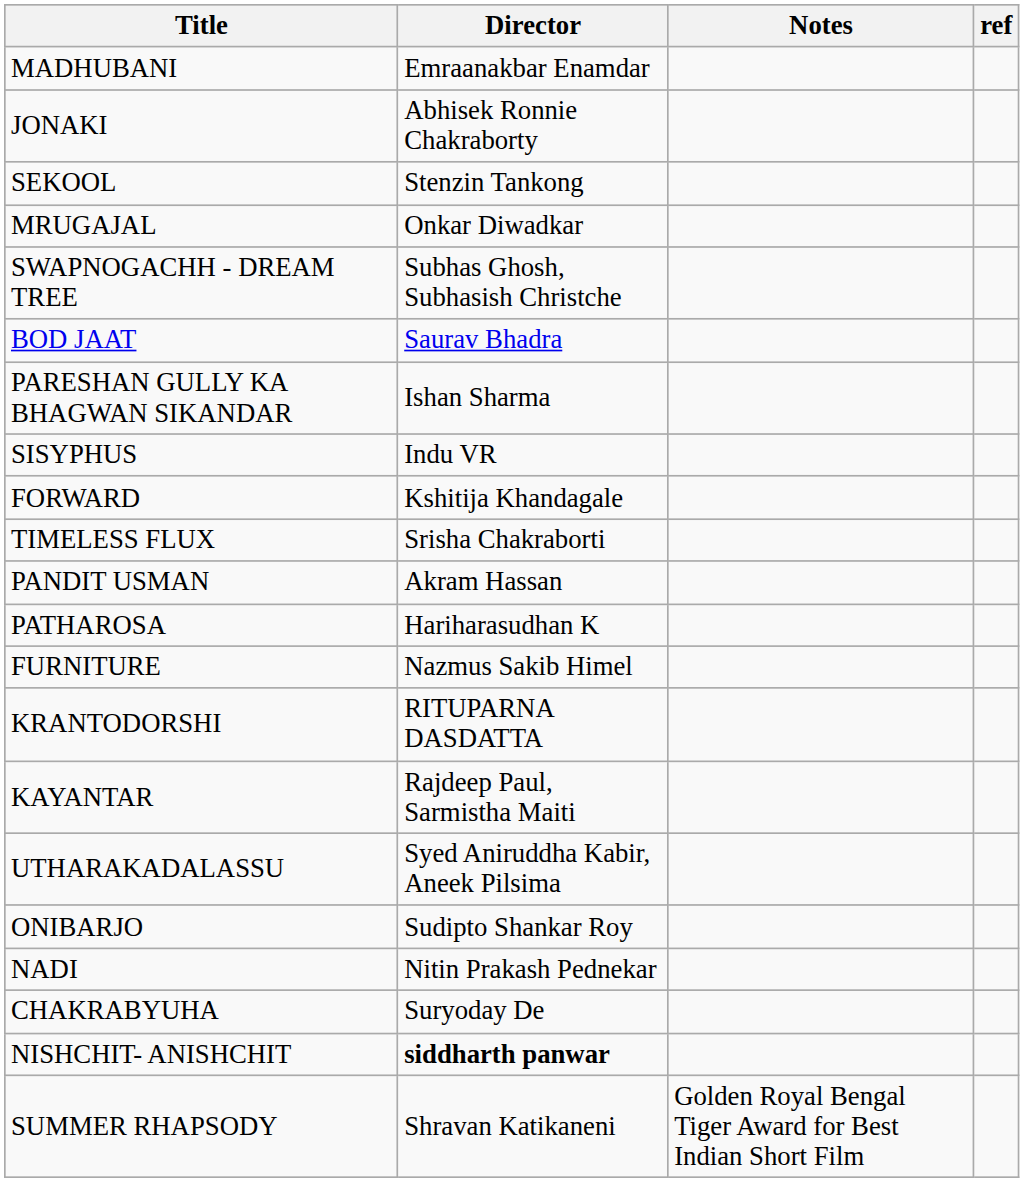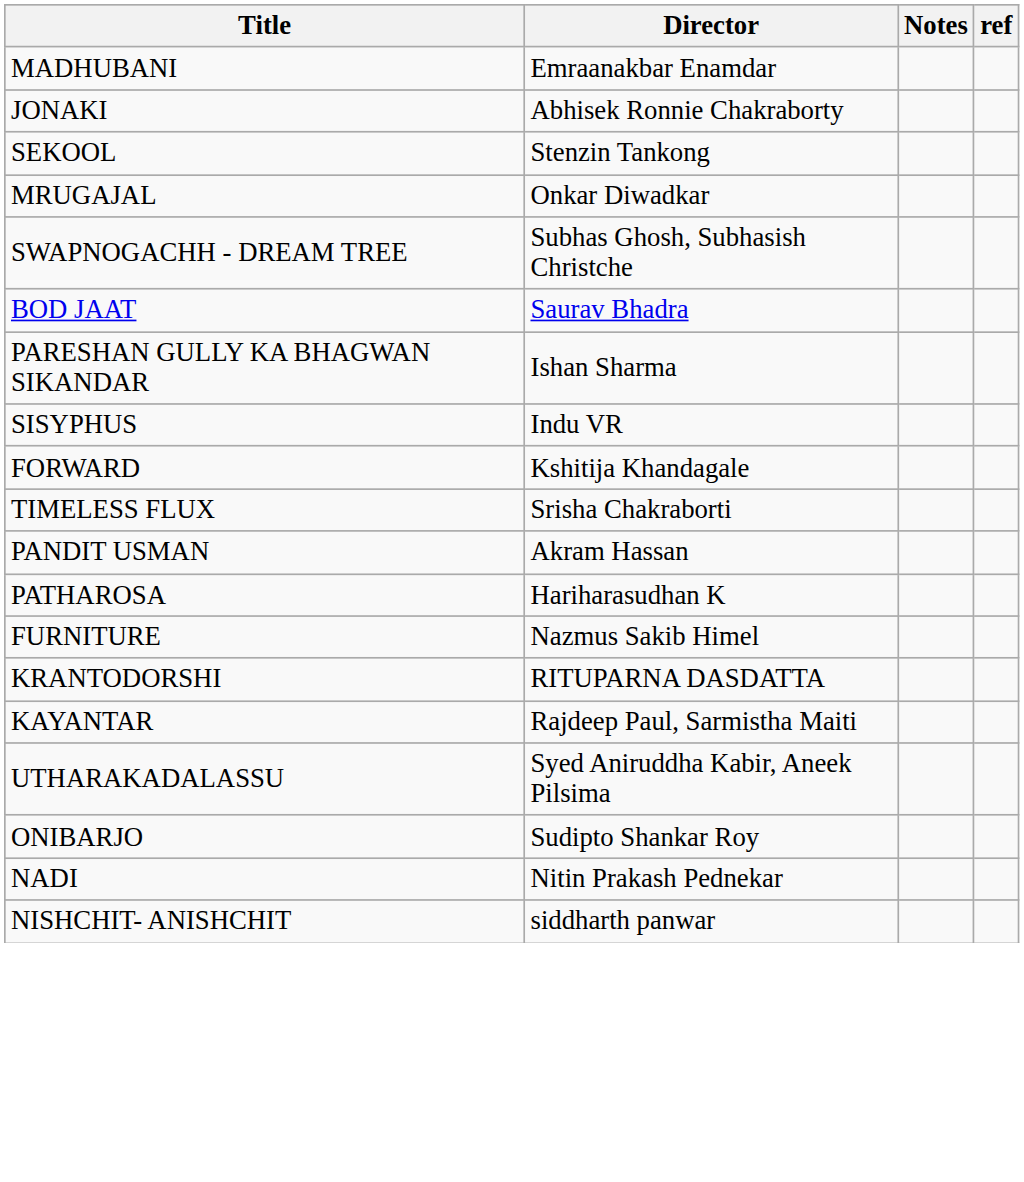- row: CHAKRABYUHA | Suryoday De
NISHCHIT- ANISHCHIT | Director: bold -> normal
- row: SUMMER RHAPSODY | Shravan Katikaneni | Golden Royal Bengal Tiger Award for Best Indian Short Film
